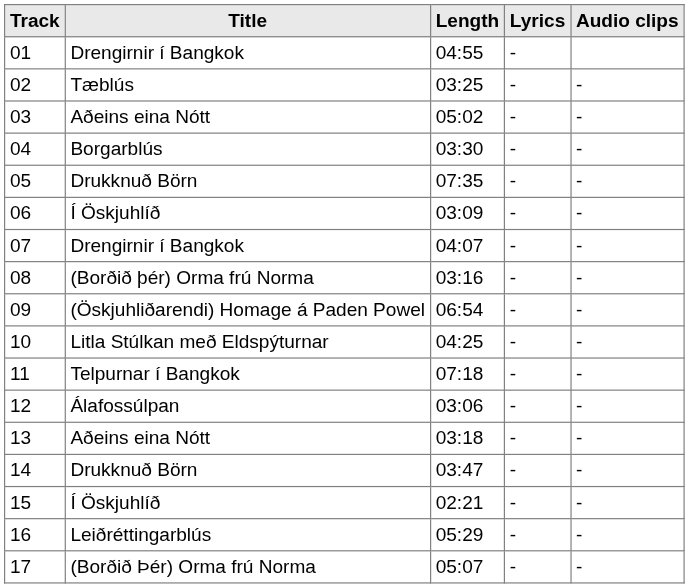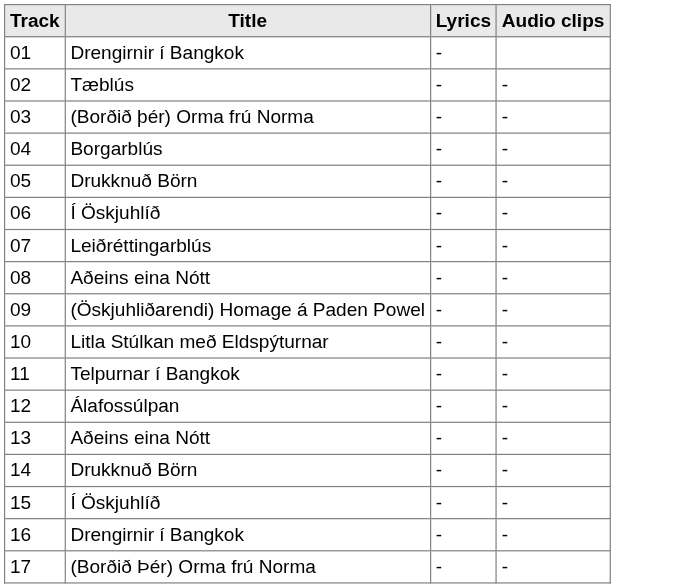- column: Length | 04:55 | 03:25 | 05:02 | 03:30 | 07:35 | 03:09 | 04:07 | 03:16 | 06:54 | 04:25 | 07:18 | 03:06 | 03:18 | 03:47 | 02:21 | 05:29 | 05:07
03 | Title: Aðeins eina Nótt -> (Borðið þér) Orma frú Norma
07 | Title: Drengirnir í Bangkok -> Leiðréttingarblús
08 | Title: (Borðið þér) Orma frú Norma -> Aðeins eina Nótt
16 | Title: Leiðréttingarblús -> Drengirnir í Bangkok
